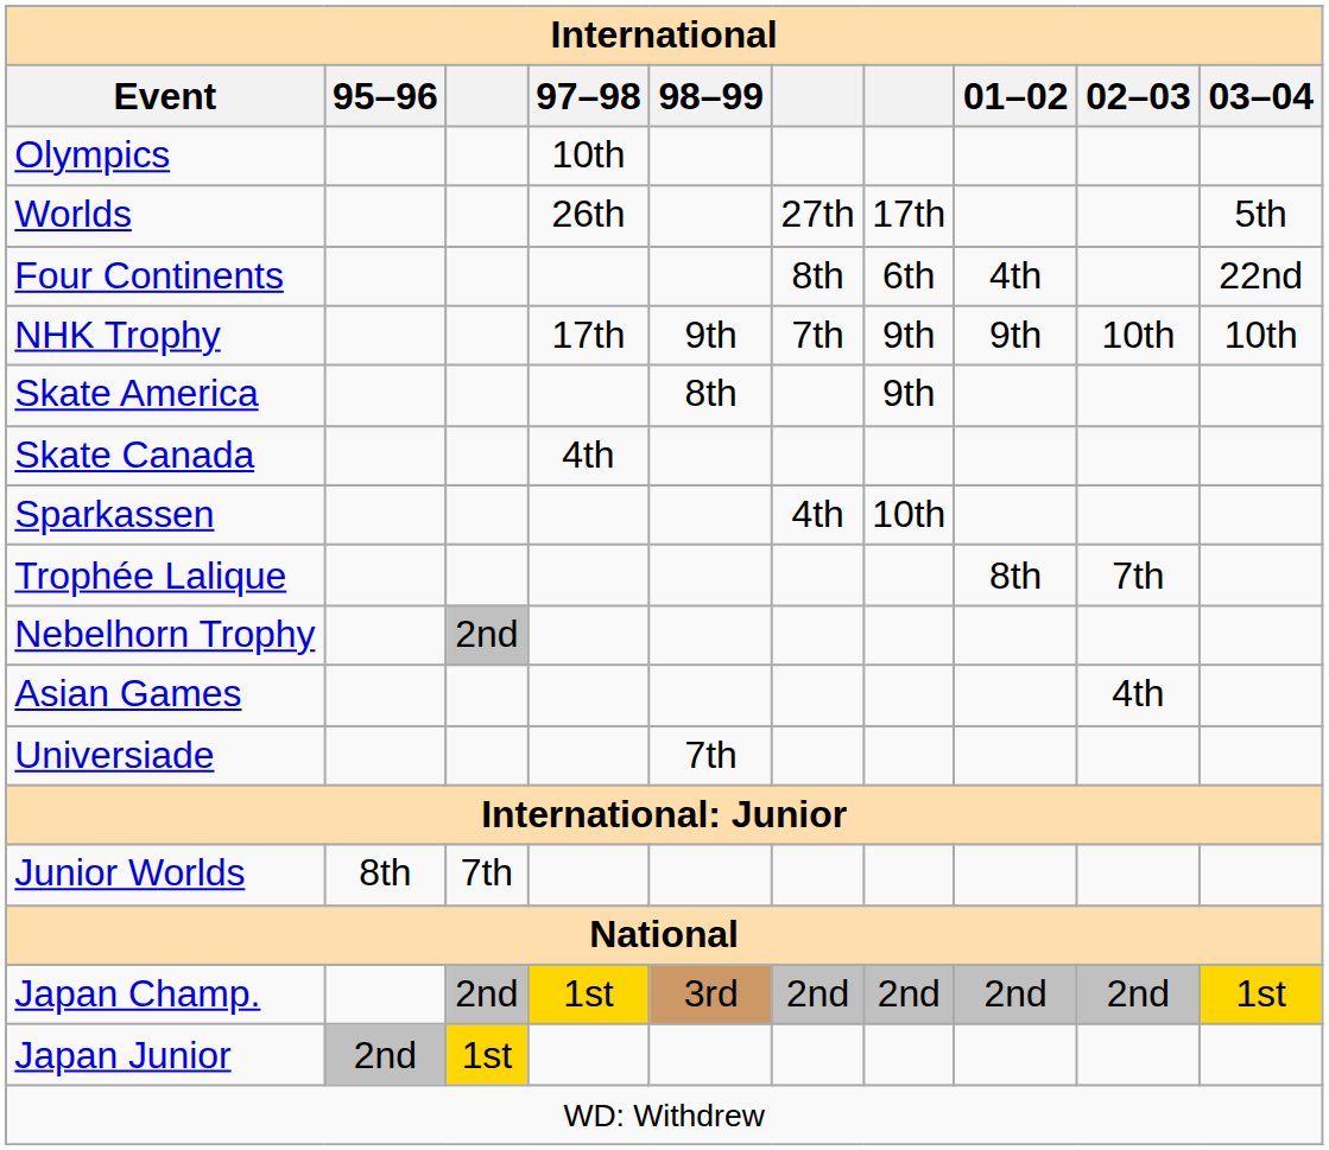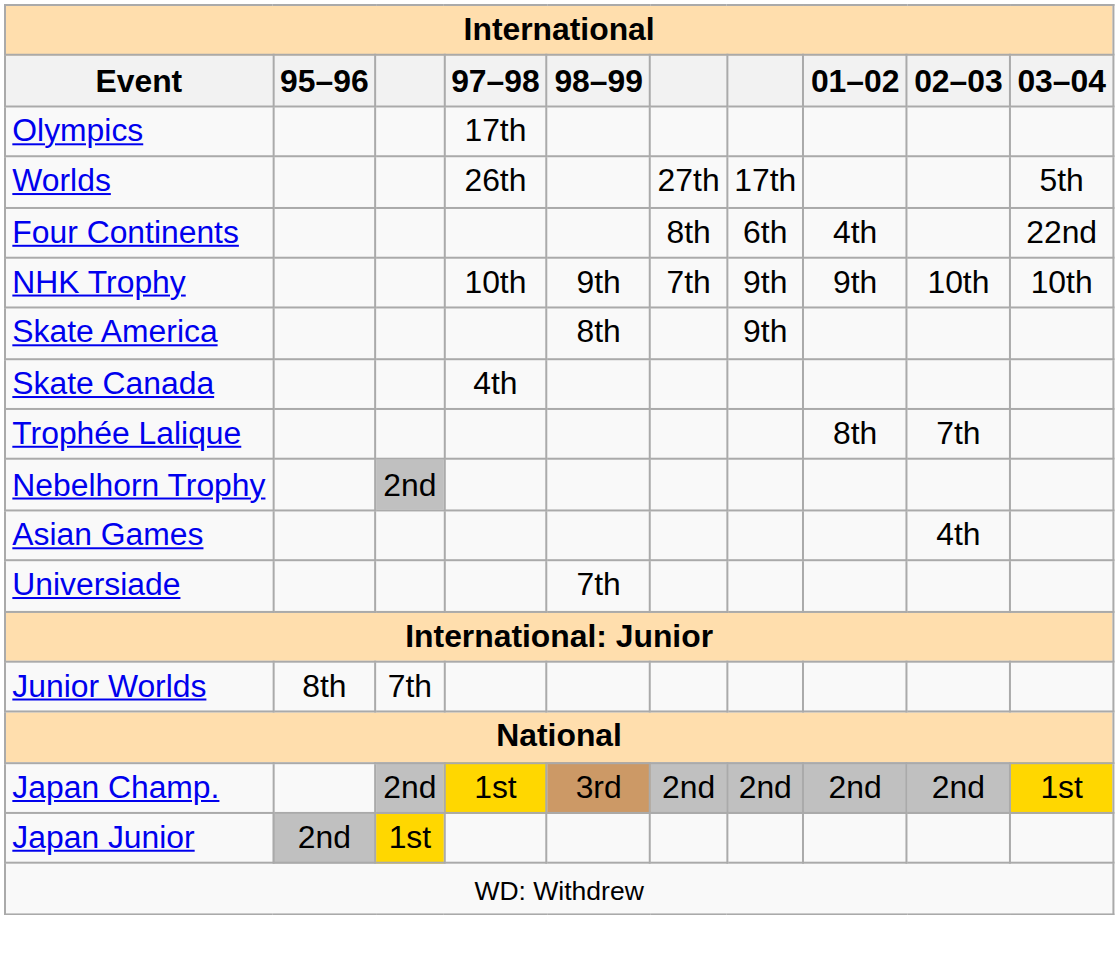Olympics | 97–98: 10th -> 17th
NHK Trophy | 97–98: 17th -> 10th
- row: Sparkassen | 4th | 10th
